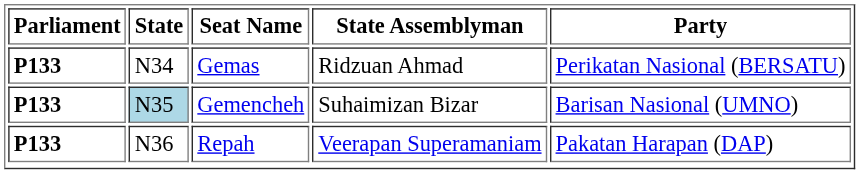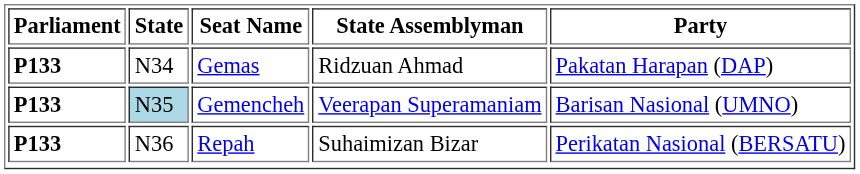Gemas | Party: Perikatan Nasional (BERSATU) -> Pakatan Harapan (DAP)
Gemencheh | State Assemblyman: Suhaimizan Bizar -> Veerapan Superamaniam
Repah | State Assemblyman: Veerapan Superamaniam -> Suhaimizan Bizar
Repah | Party: Pakatan Harapan (DAP) -> Perikatan Nasional (BERSATU)
